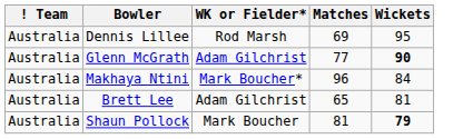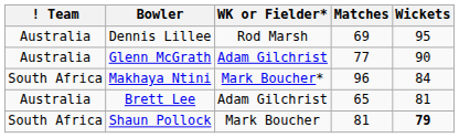Glenn McGrath | Wickets: bold -> normal
Makhaya Ntini | ! Team: Australia -> South Africa
Shaun Pollock | ! Team: Australia -> South Africa
